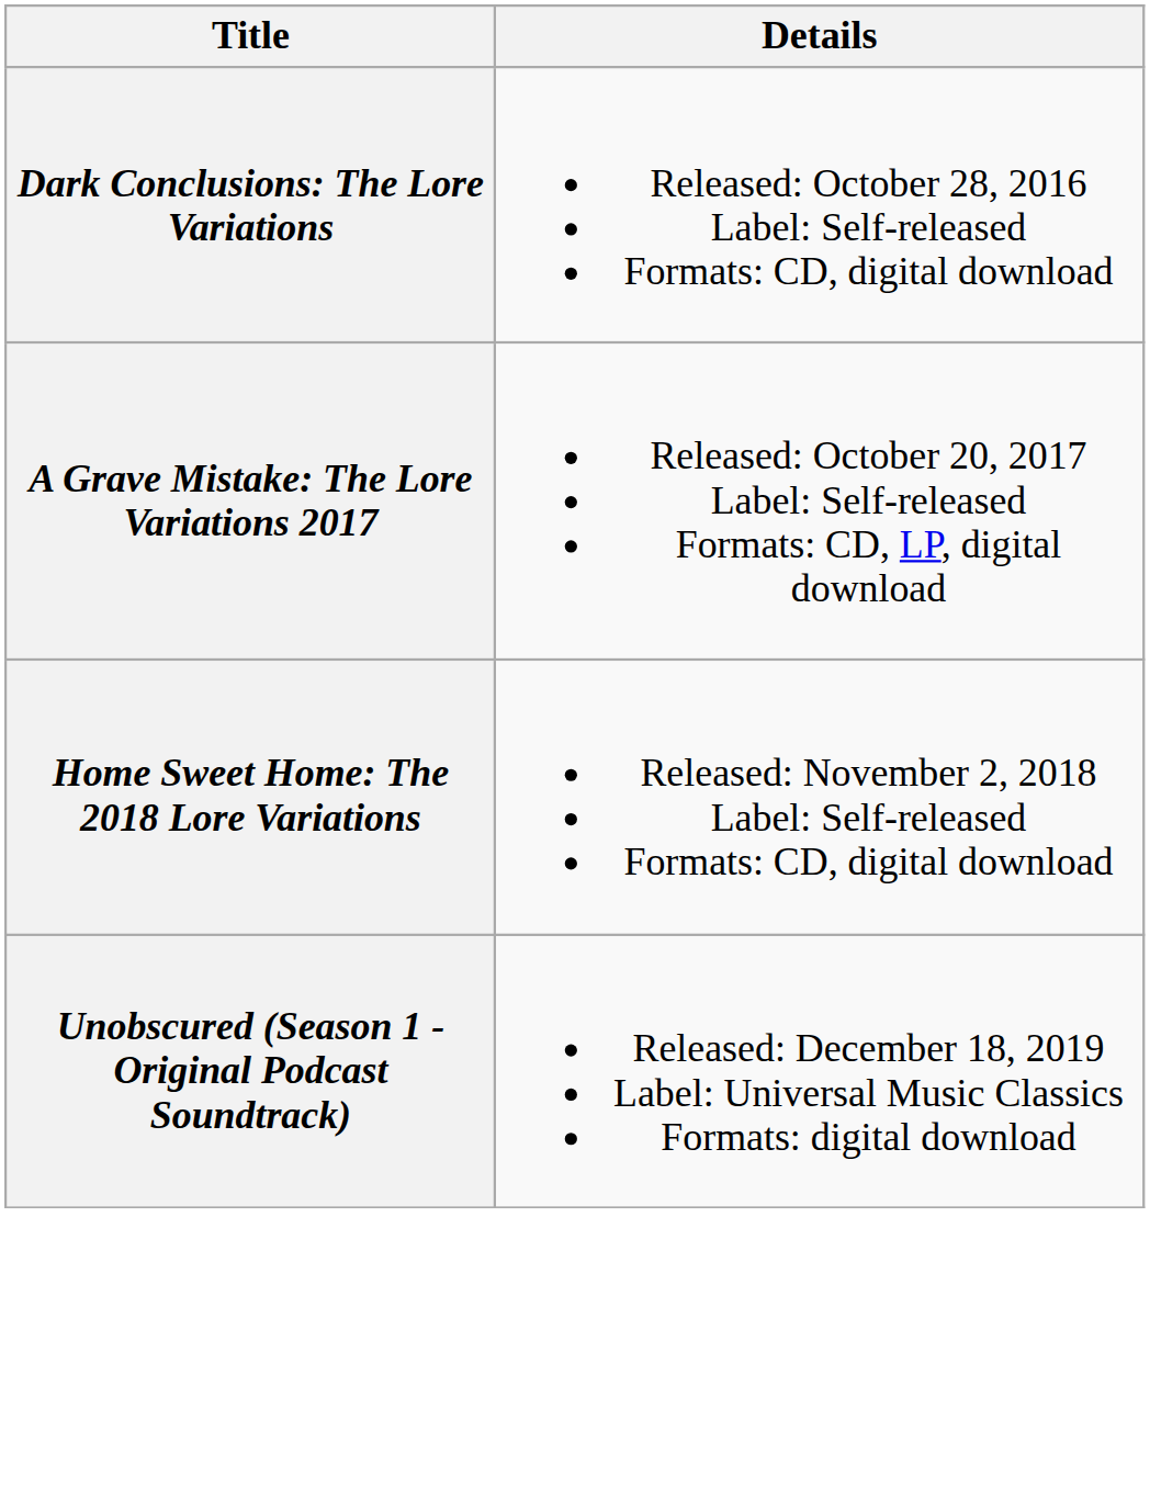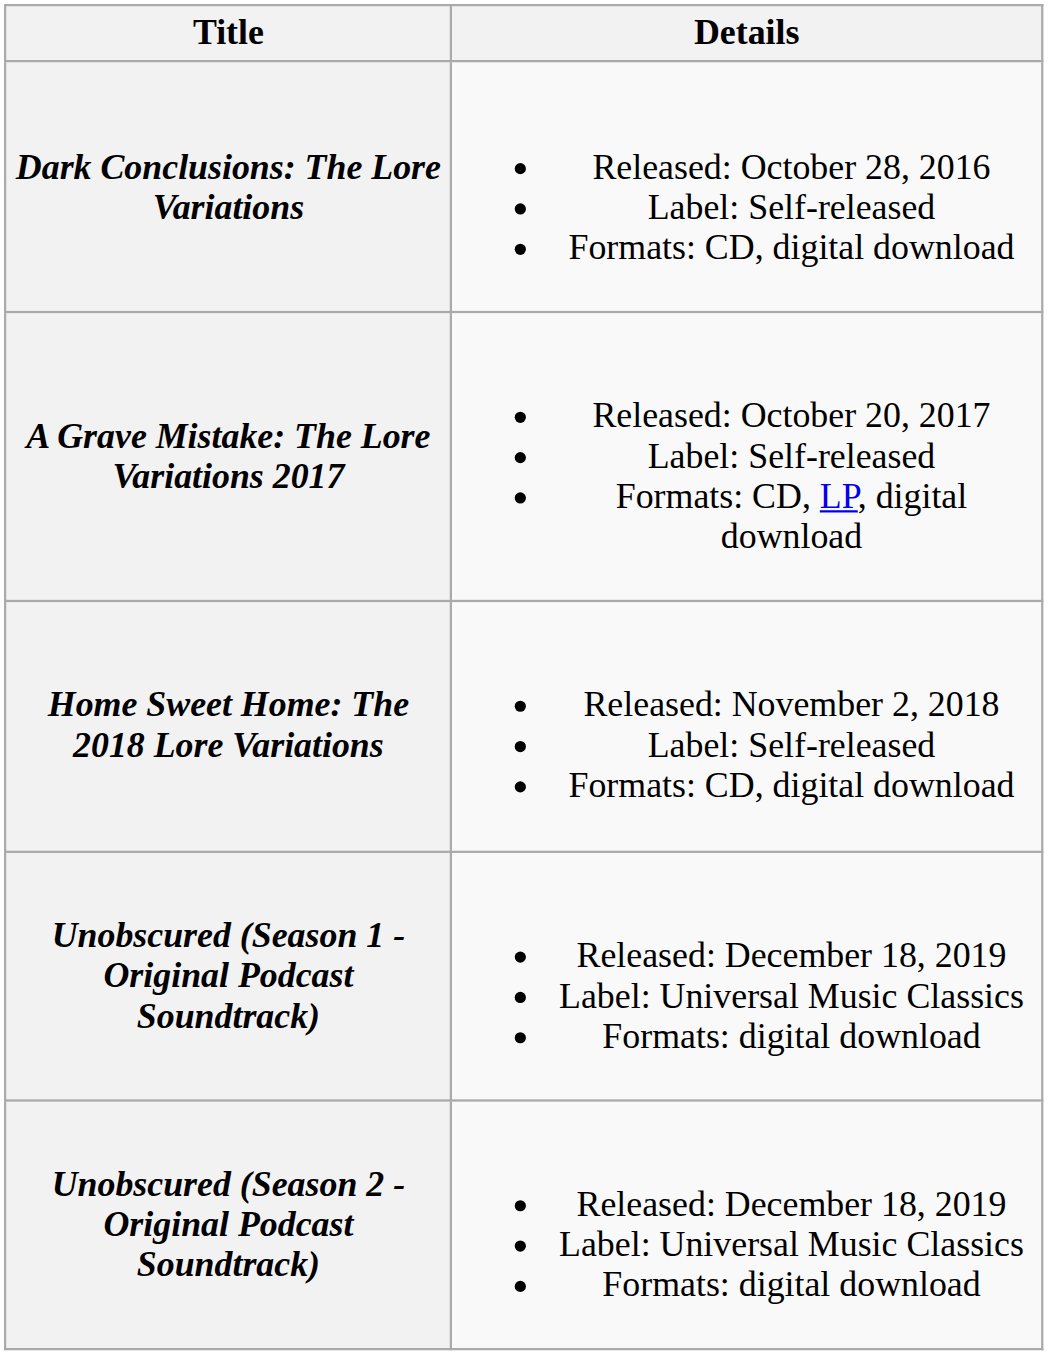+ row: Unobscured (Season 2 - Original Podcast Soundtrack) | Released: December 18, 2019 Label: Universal Music Classics Formats: digital download
